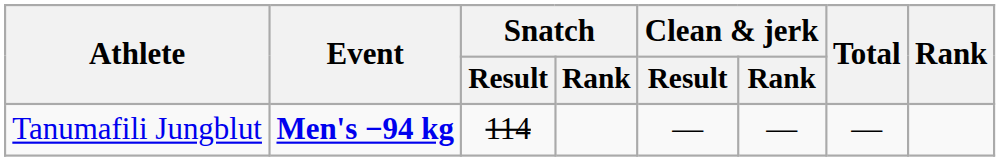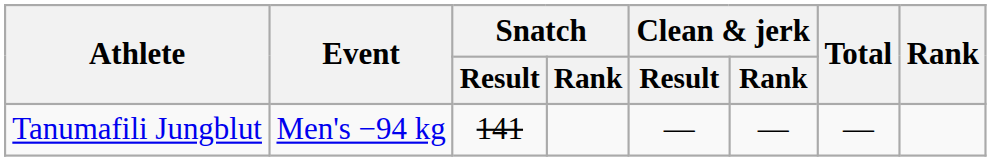Tanumafili Jungblut | Event: bold -> normal
Tanumafili Jungblut | Snatch / Result: 114 -> 141
